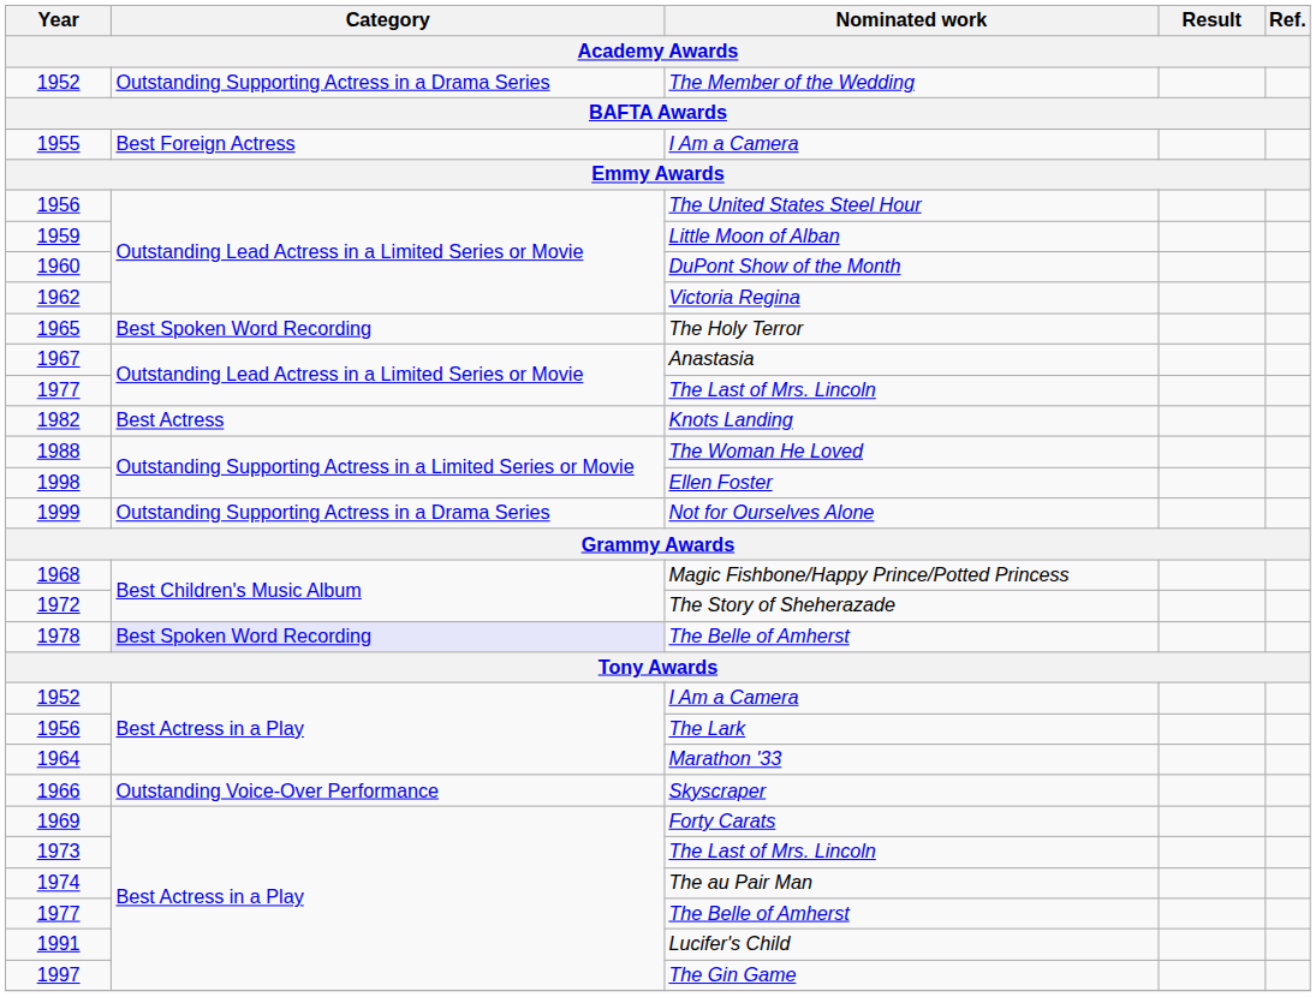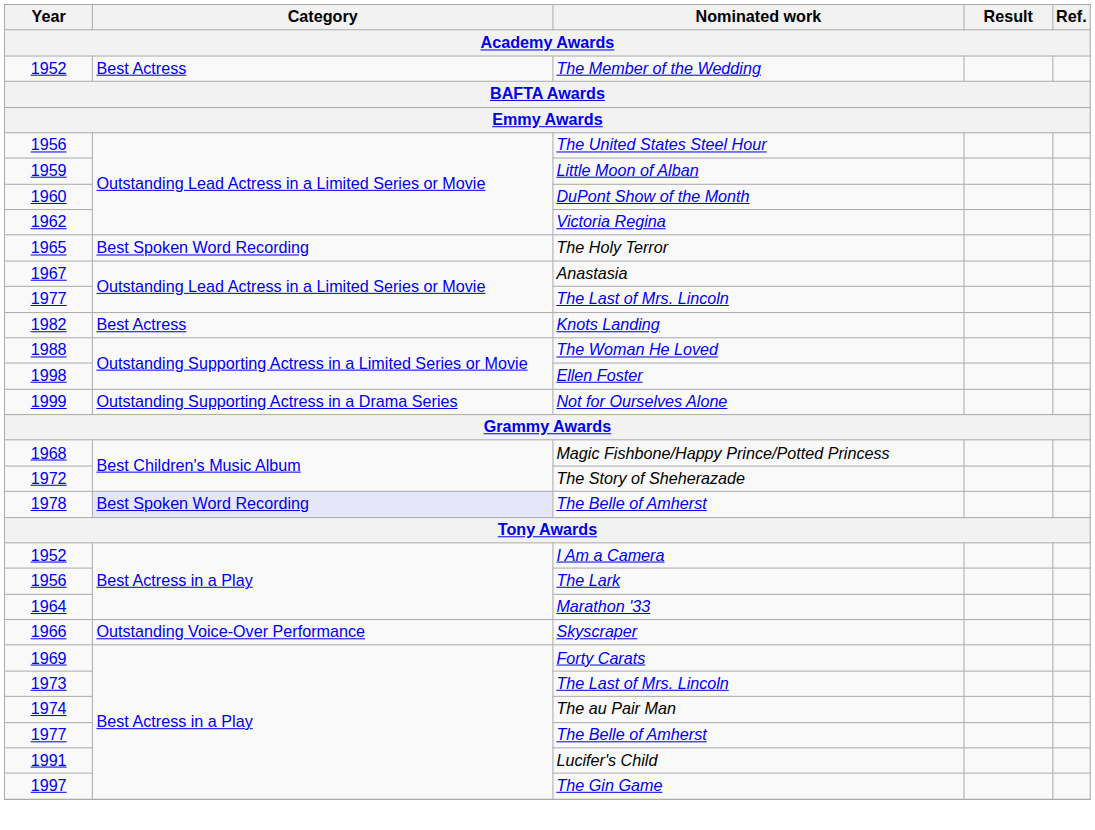1952 / The Member of the Wedding | Category: Outstanding Supporting Actress in a Drama Series -> Best Actress
- row: 1955 | Best Foreign Actress | I Am a Camera
